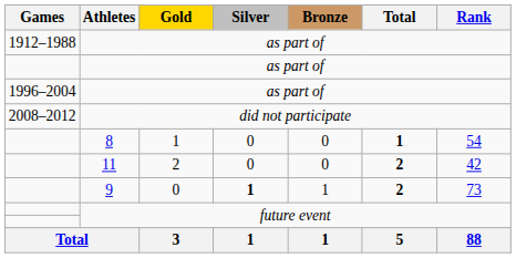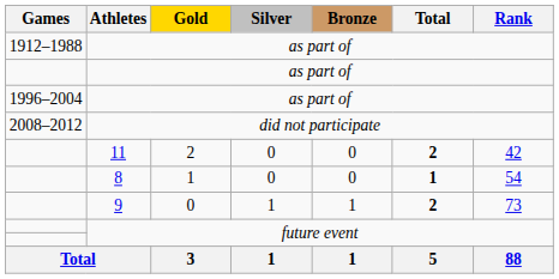rows swapped: 8 <-> 11
9 | Silver: bold -> normal
